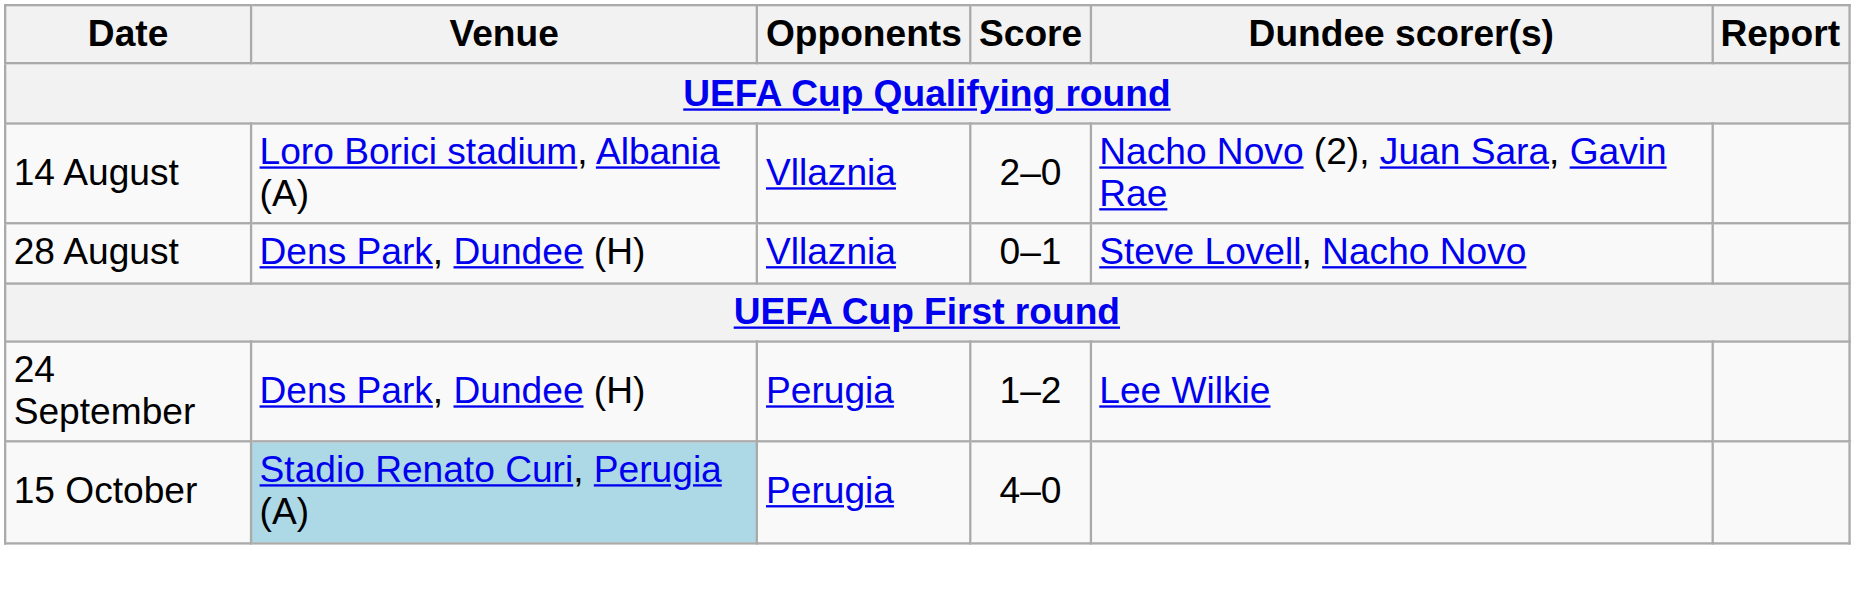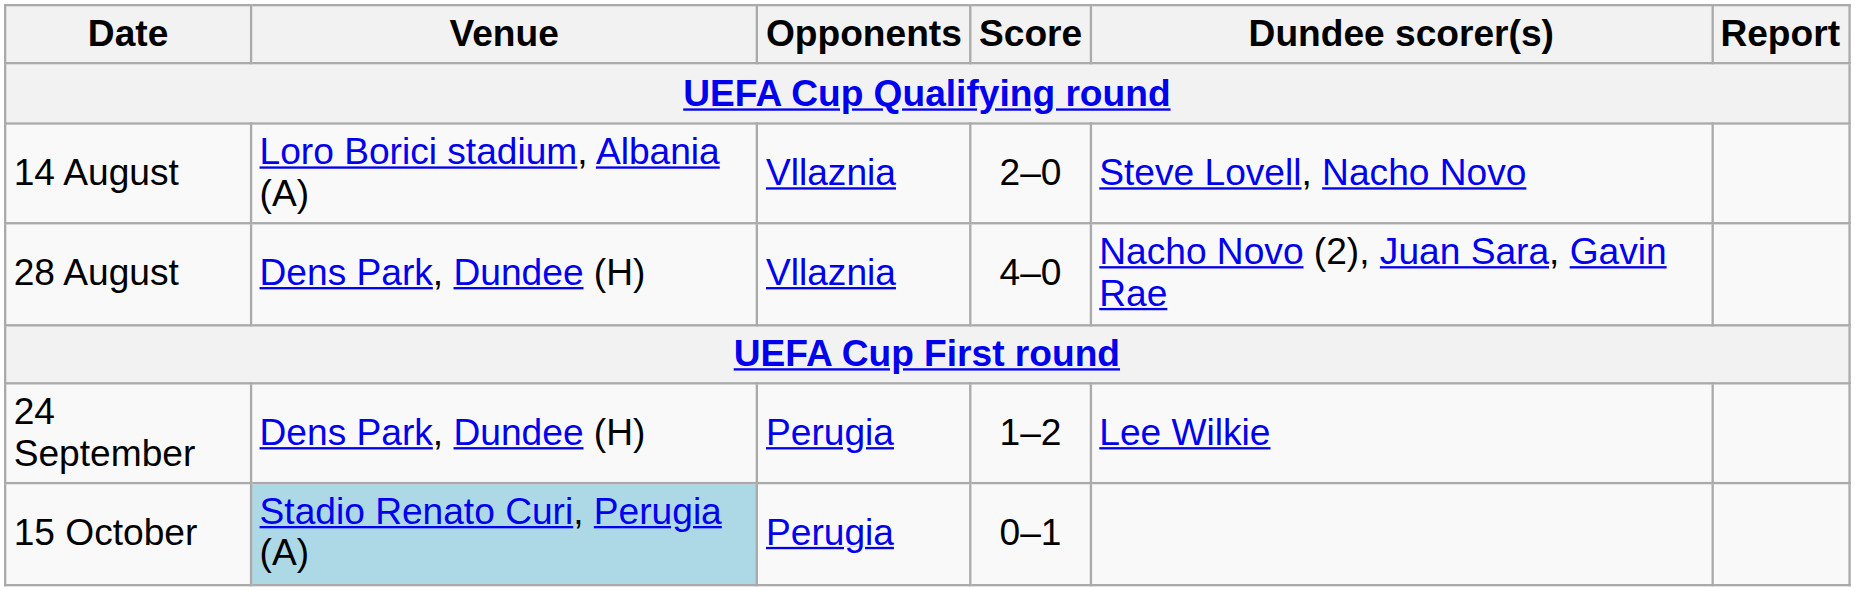14 August | Dundee scorer(s): Nacho Novo (2), Juan Sara, Gavin Rae -> Steve Lovell, Nacho Novo
28 August | Score: 0–1 -> 4–0
28 August | Dundee scorer(s): Steve Lovell, Nacho Novo -> Nacho Novo (2), Juan Sara, Gavin Rae
15 October | Score: 4–0 -> 0–1
